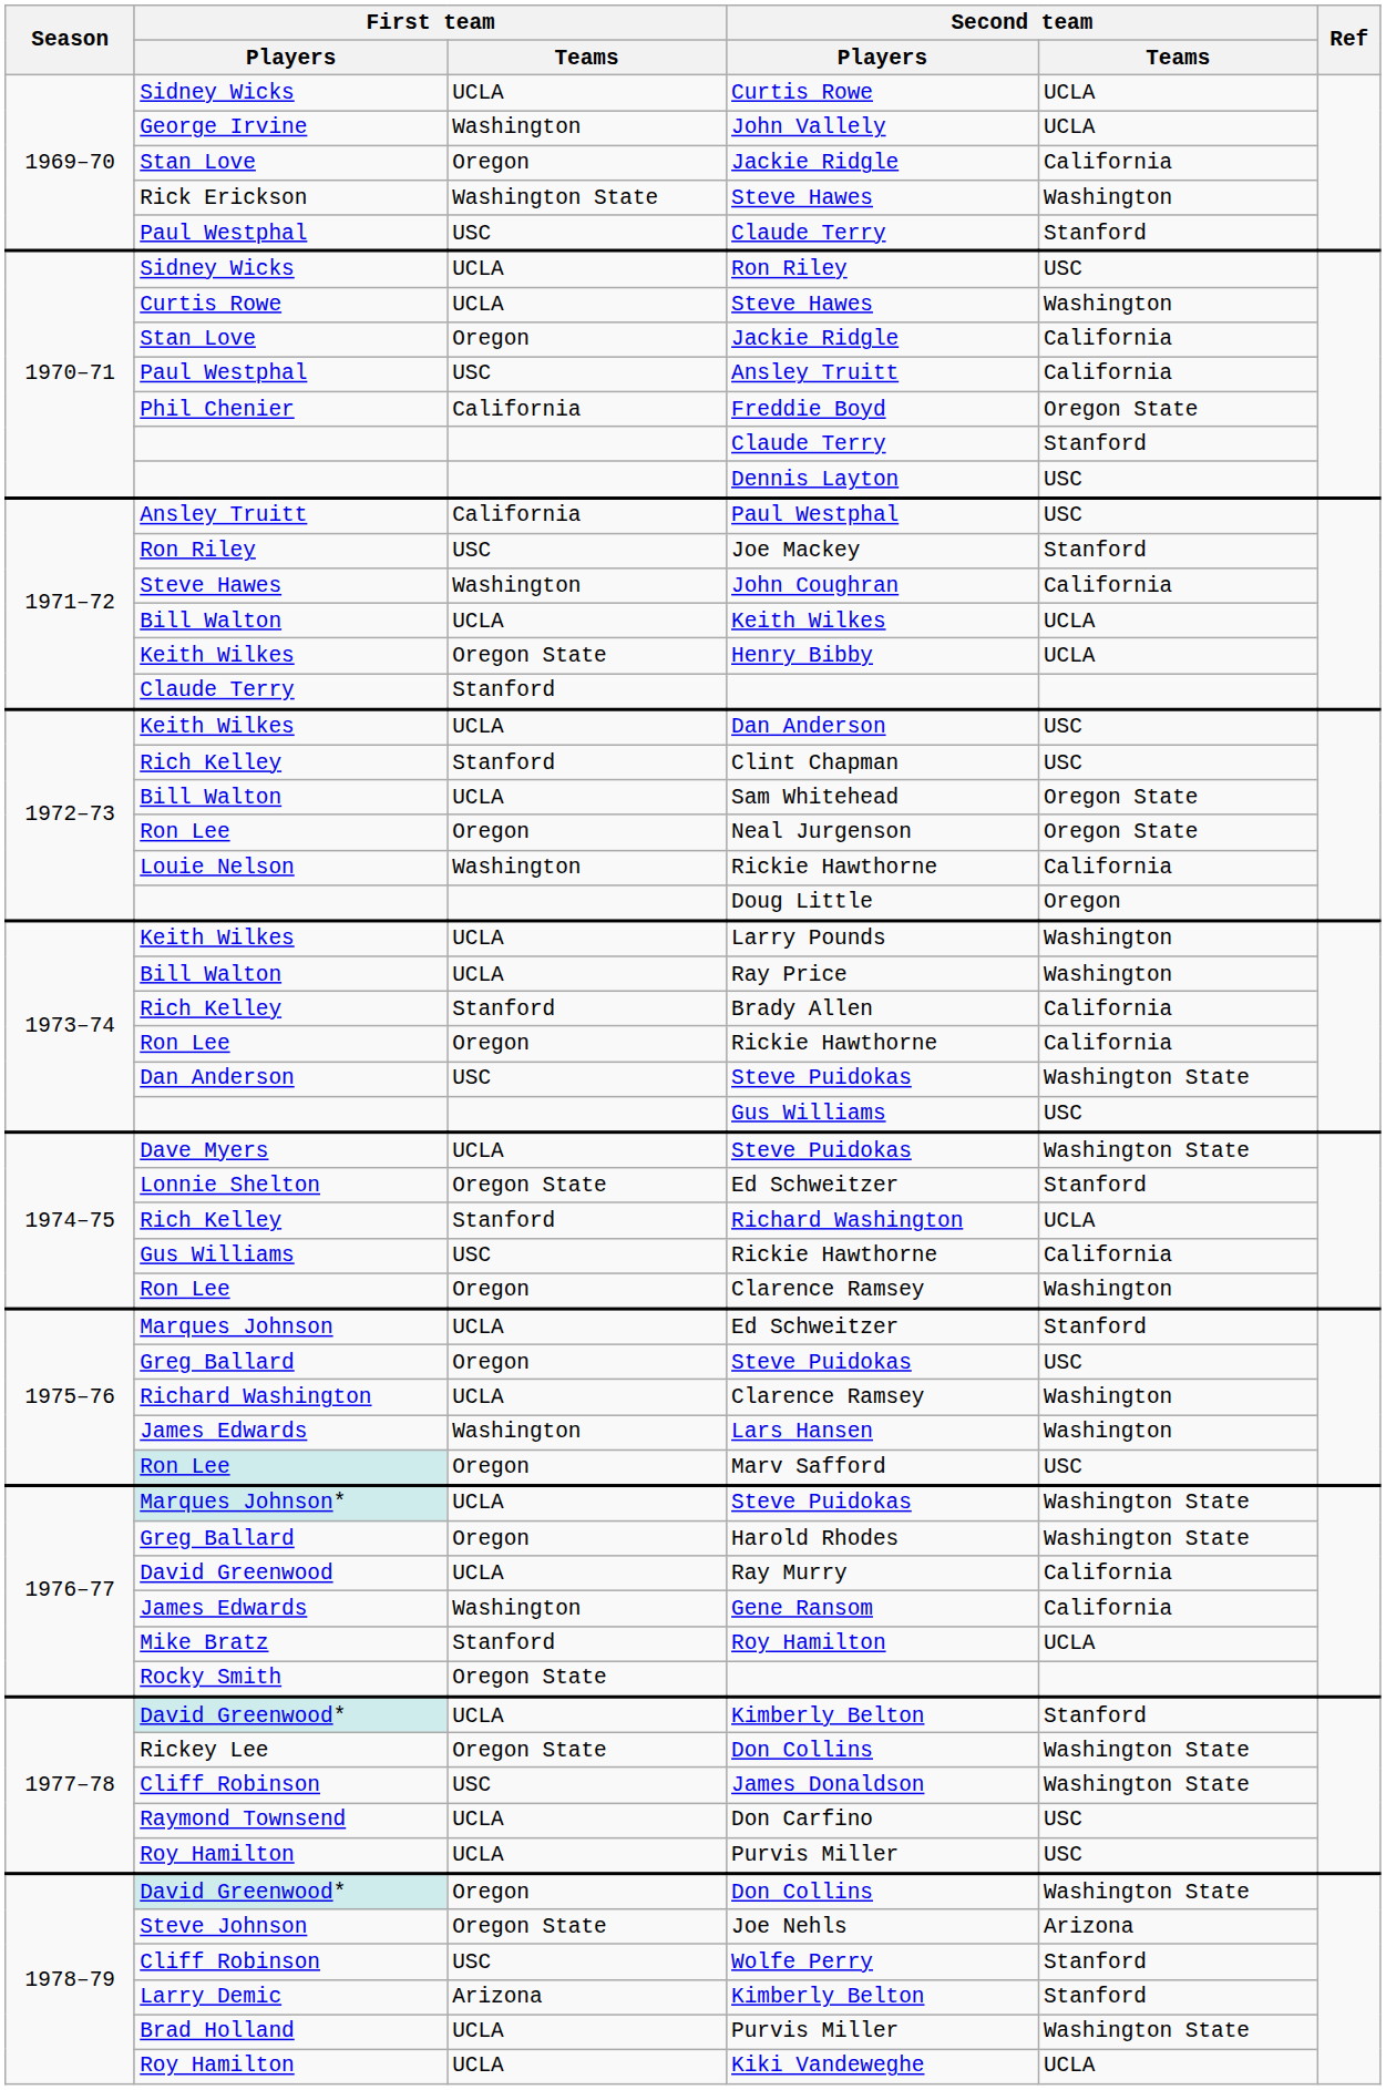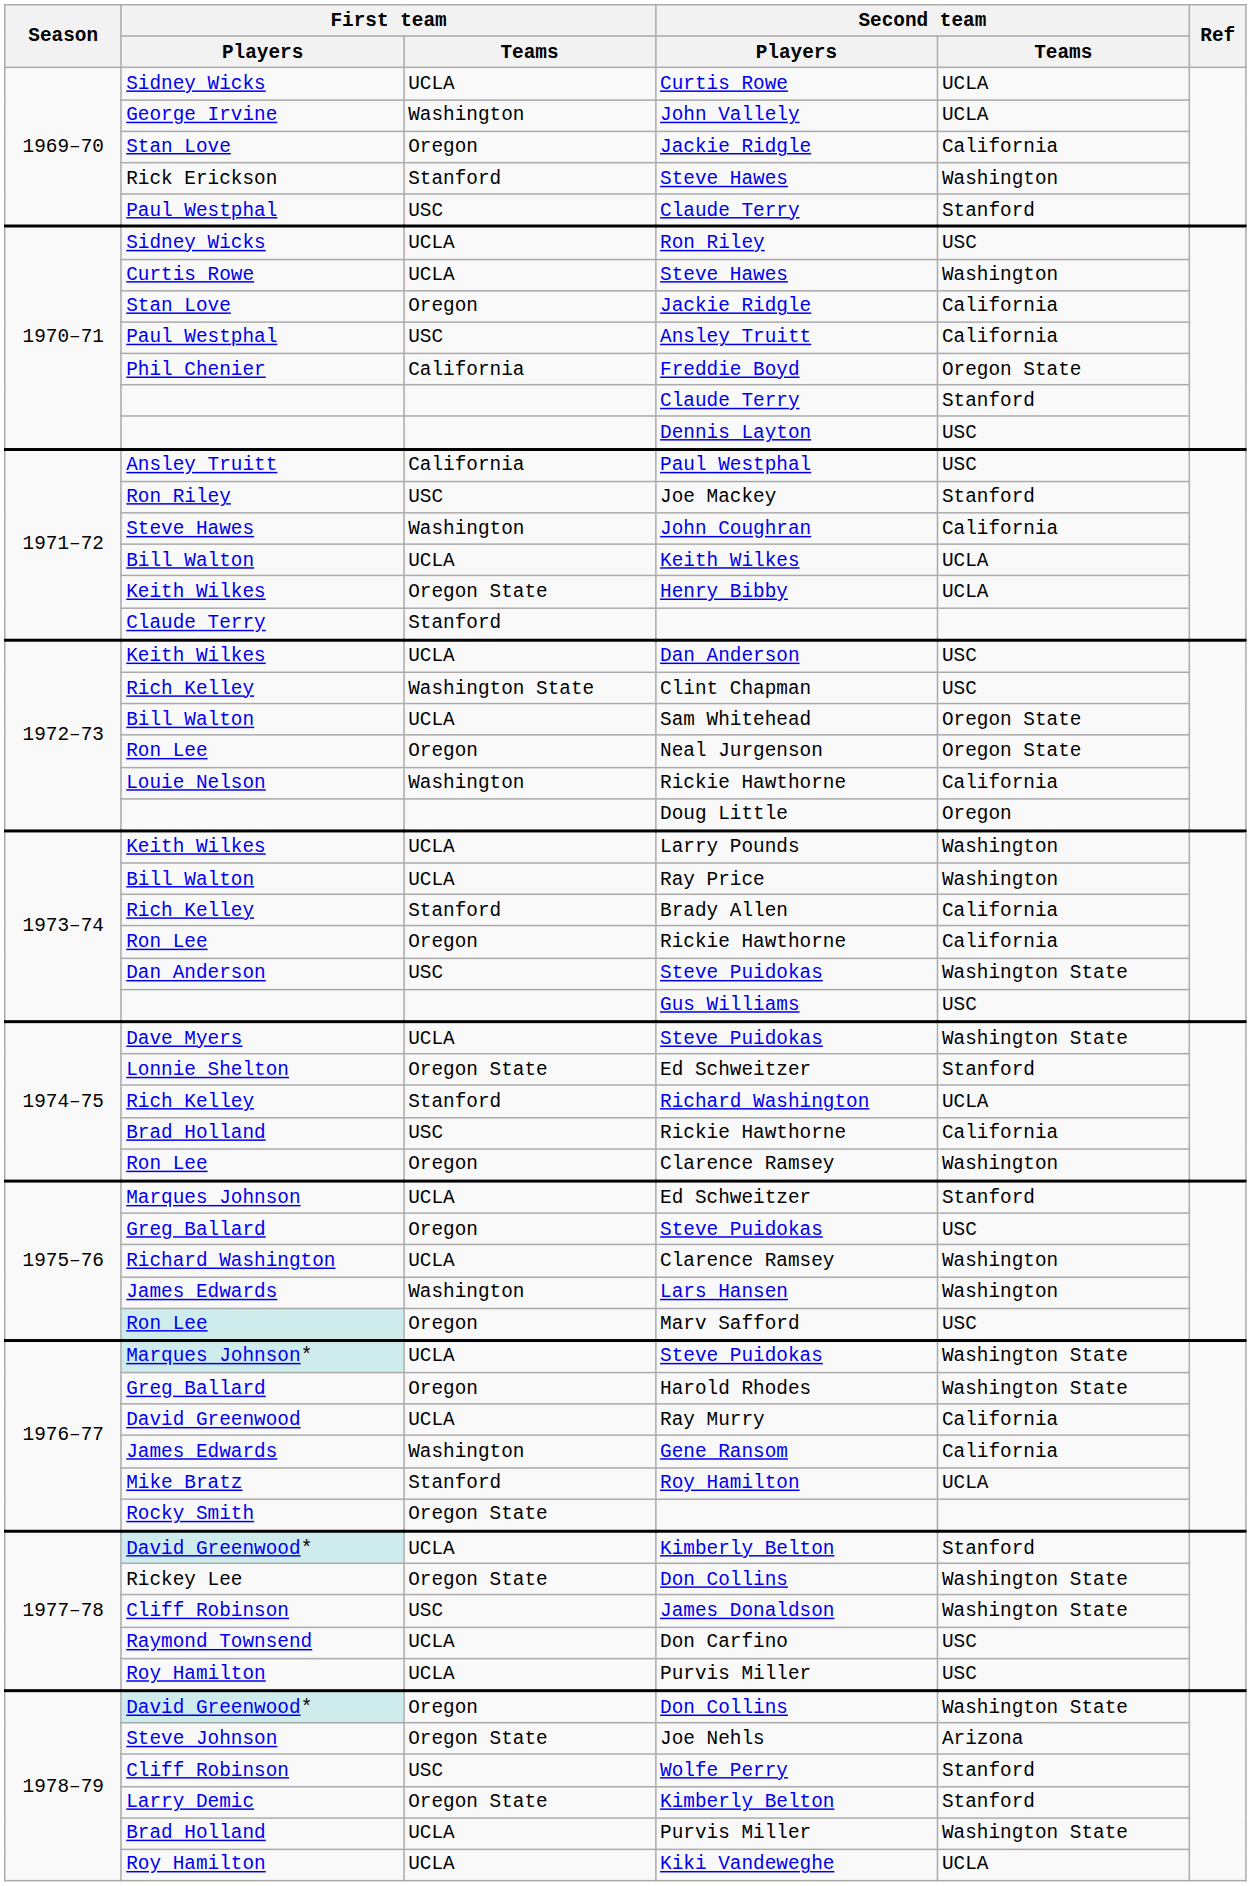1969–70 / Steve Hawes | First team / Teams: Washington State -> Stanford
Clint Chapman | First team / Teams: Stanford -> Washington State
1974–75 / Rickie Hawthorne | First team / Players: Gus Williams -> Brad Holland
1978–79 / Kimberly Belton | First team / Teams: Arizona -> Oregon State
